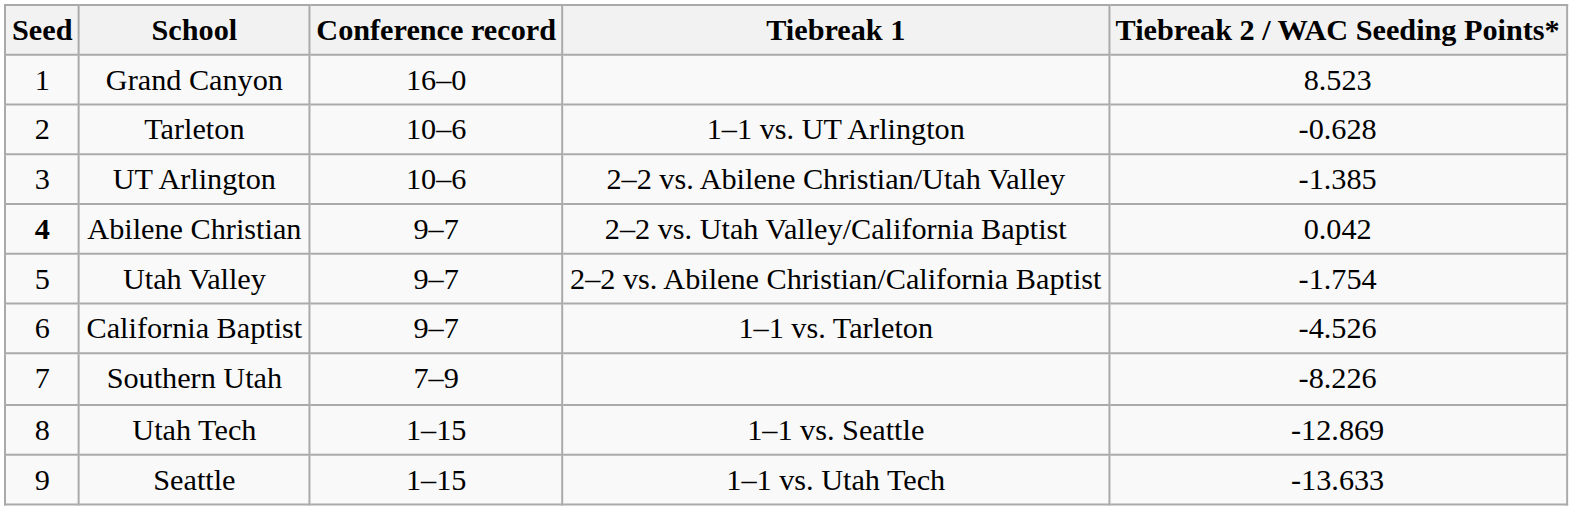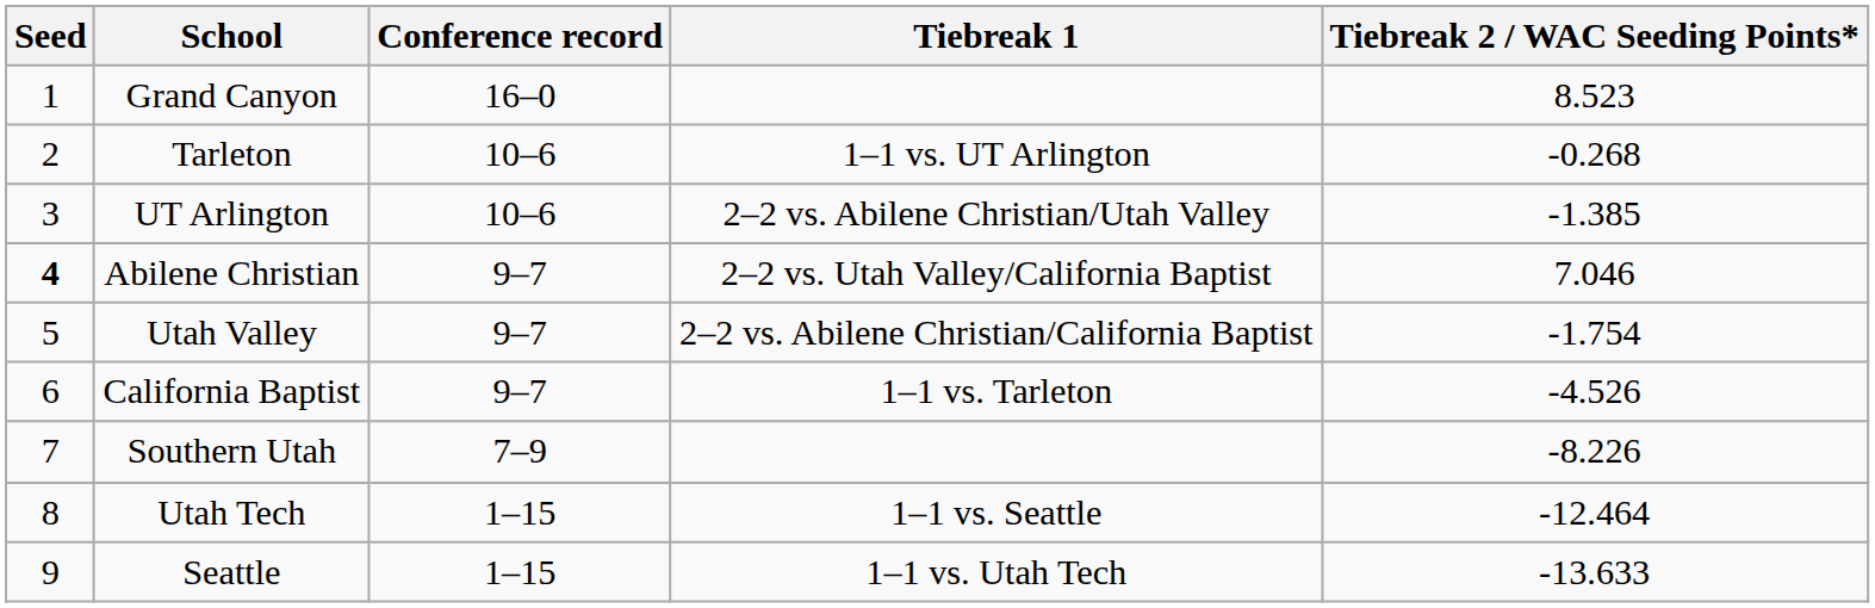Tarleton | Tiebreak 2 / WAC Seeding Points*: -0.628 -> -0.268
Abilene Christian | Tiebreak 2 / WAC Seeding Points*: 0.042 -> 7.046
Utah Tech | Tiebreak 2 / WAC Seeding Points*: -12.869 -> -12.464
